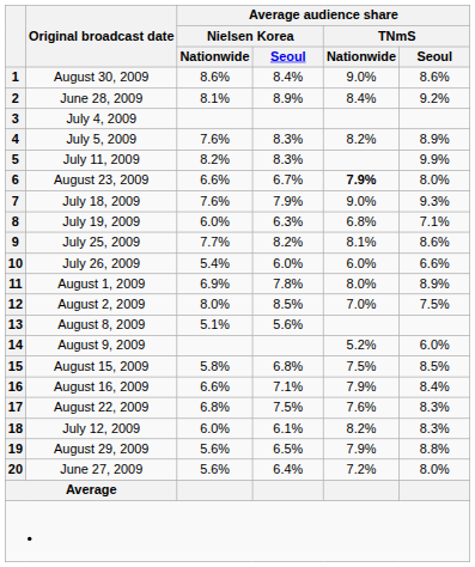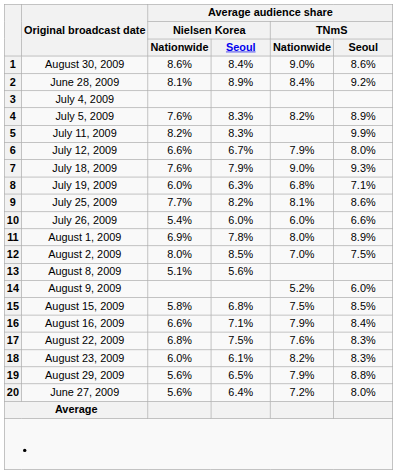6 | Original broadcast date: August 23, 2009 -> July 12, 2009
6 | Average audience share / TNmS / Nationwide: bold -> normal
18 | Original broadcast date: July 12, 2009 -> August 23, 2009
